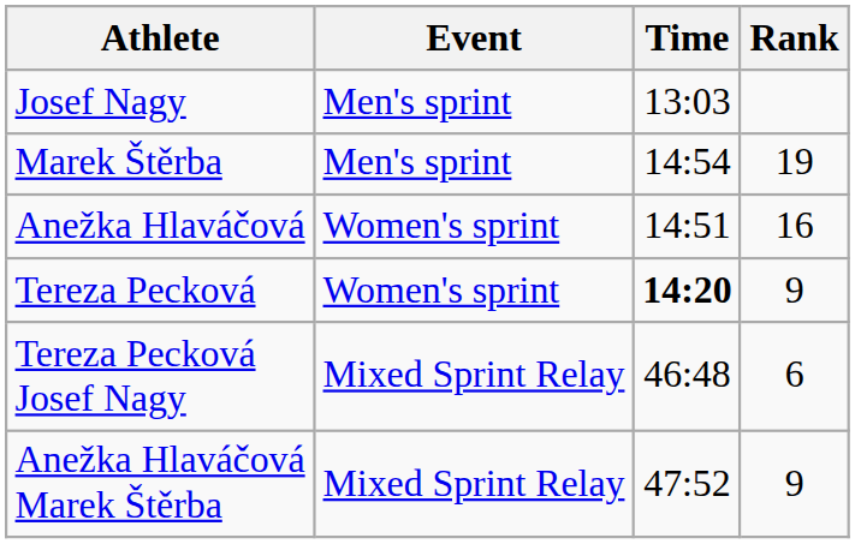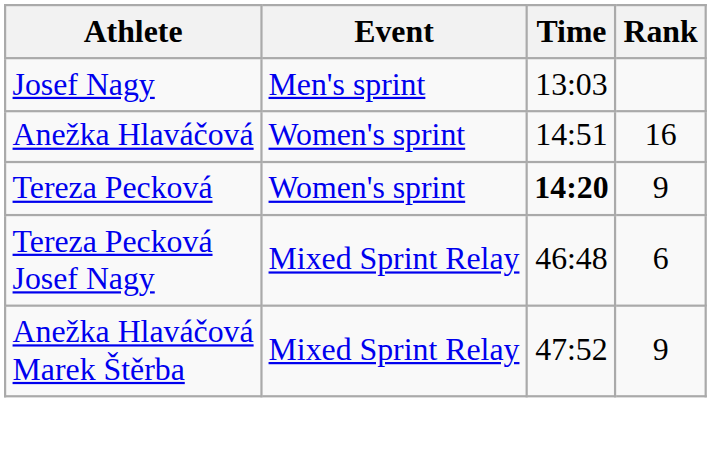- row: Marek Štěrba | Men's sprint | 14:54 | 19
